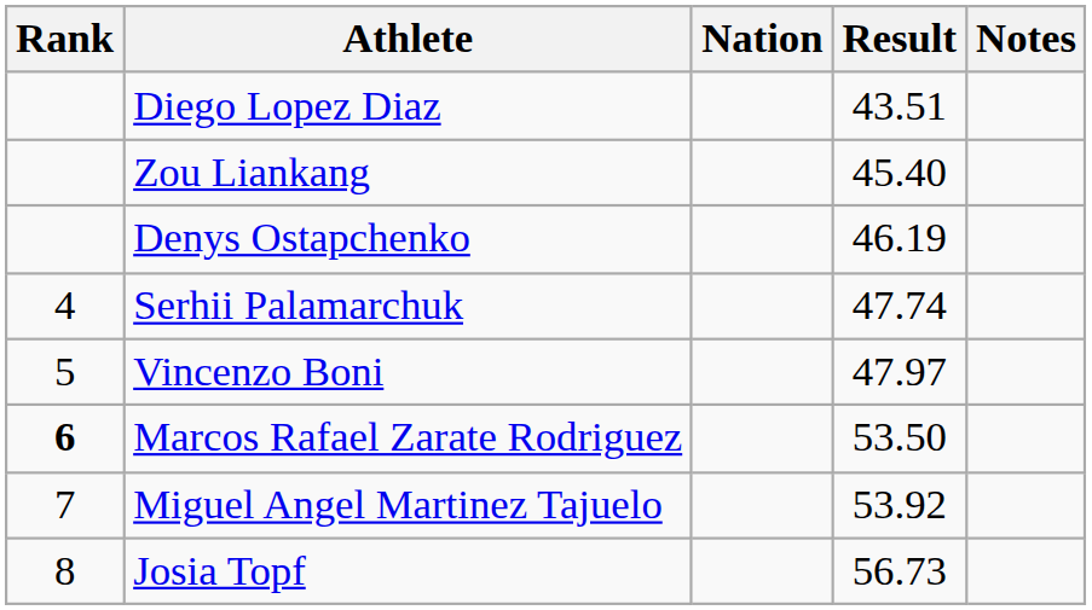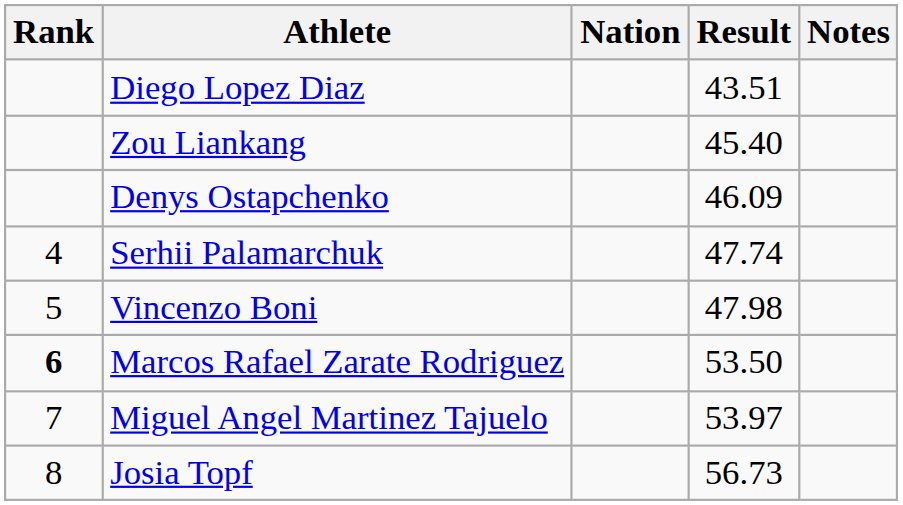Denys Ostapchenko | Result: 46.19 -> 46.09
Vincenzo Boni | Result: 47.97 -> 47.98
Miguel Angel Martinez Tajuelo | Result: 53.92 -> 53.97
